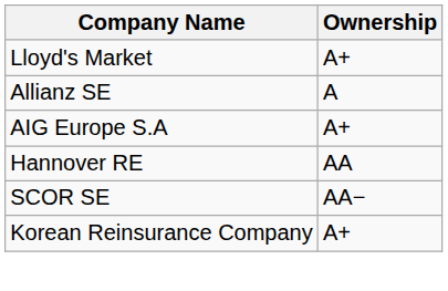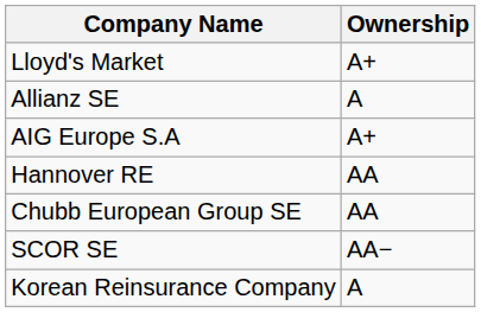+ row: Chubb European Group SE | AA
Korean Reinsurance Company | Ownership: A+ -> A
